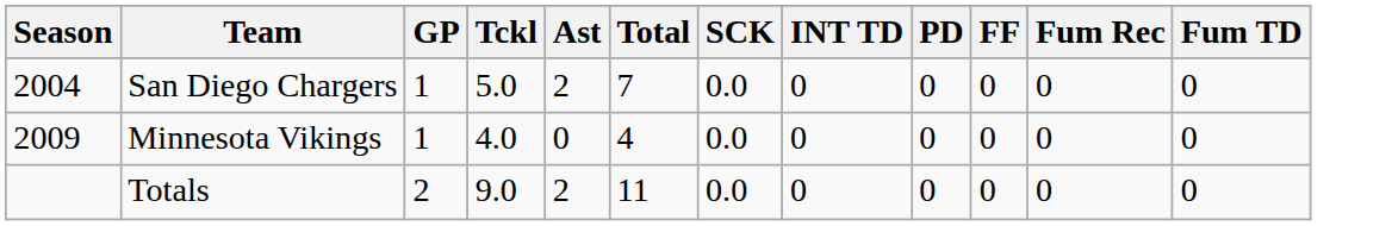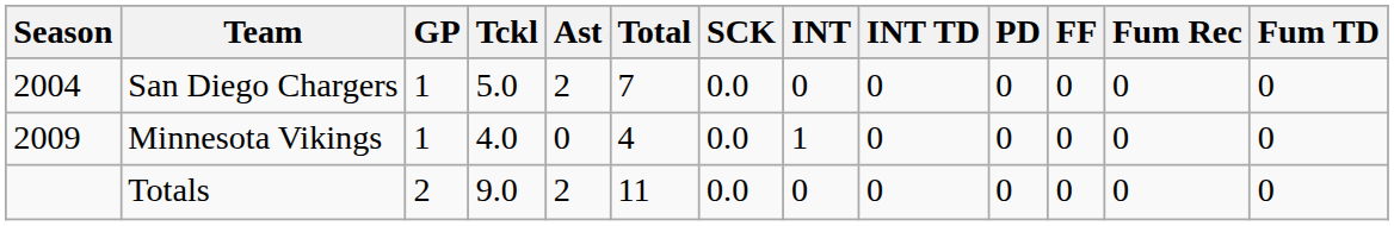+ column: INT | 0 | 1 | 0
